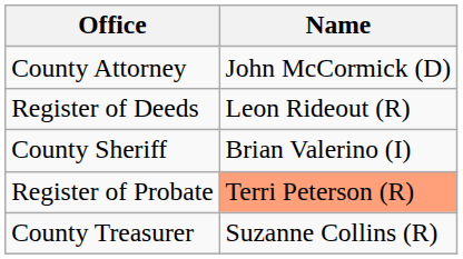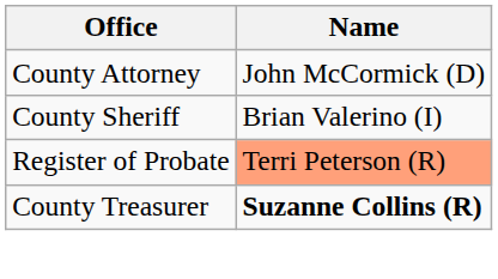- row: Register of Deeds | Leon Rideout (R)
County Treasurer | Name: normal -> bold
